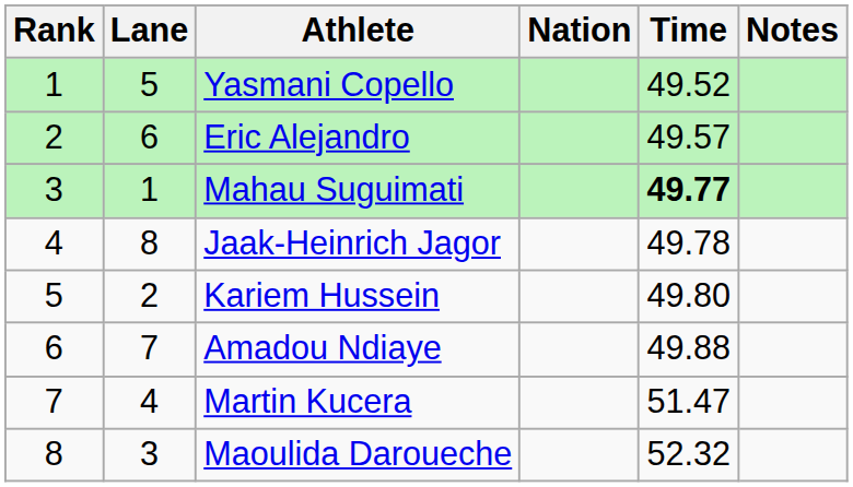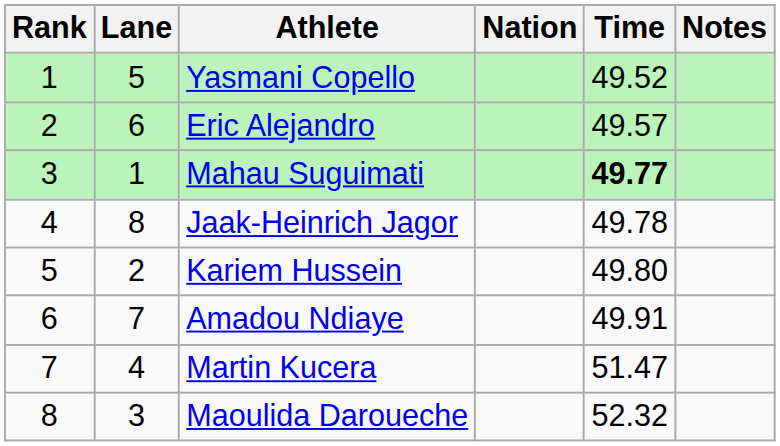Amadou Ndiaye | Time: 49.88 -> 49.91
